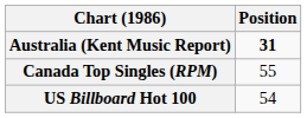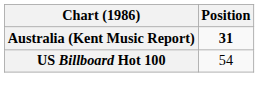- row: Canada Top Singles (RPM) | 55
